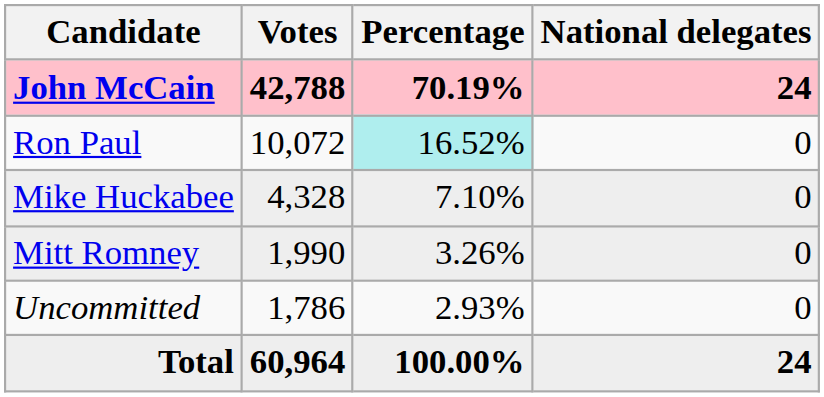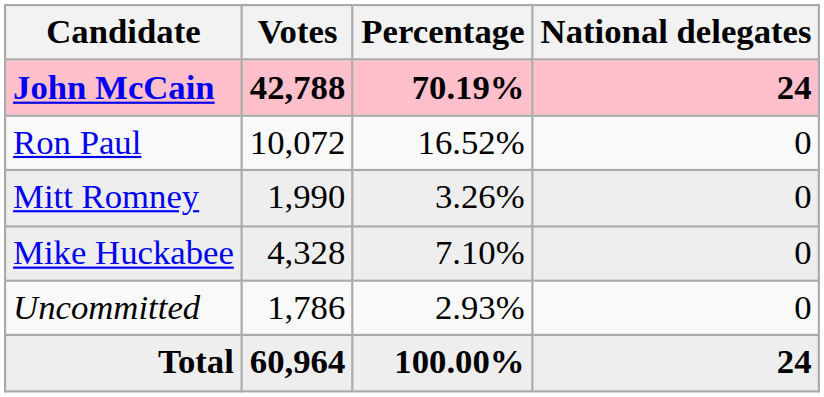Ron Paul | Percentage: paleturquoise background -> no background
rows swapped: Mike Huckabee <-> Mitt Romney
